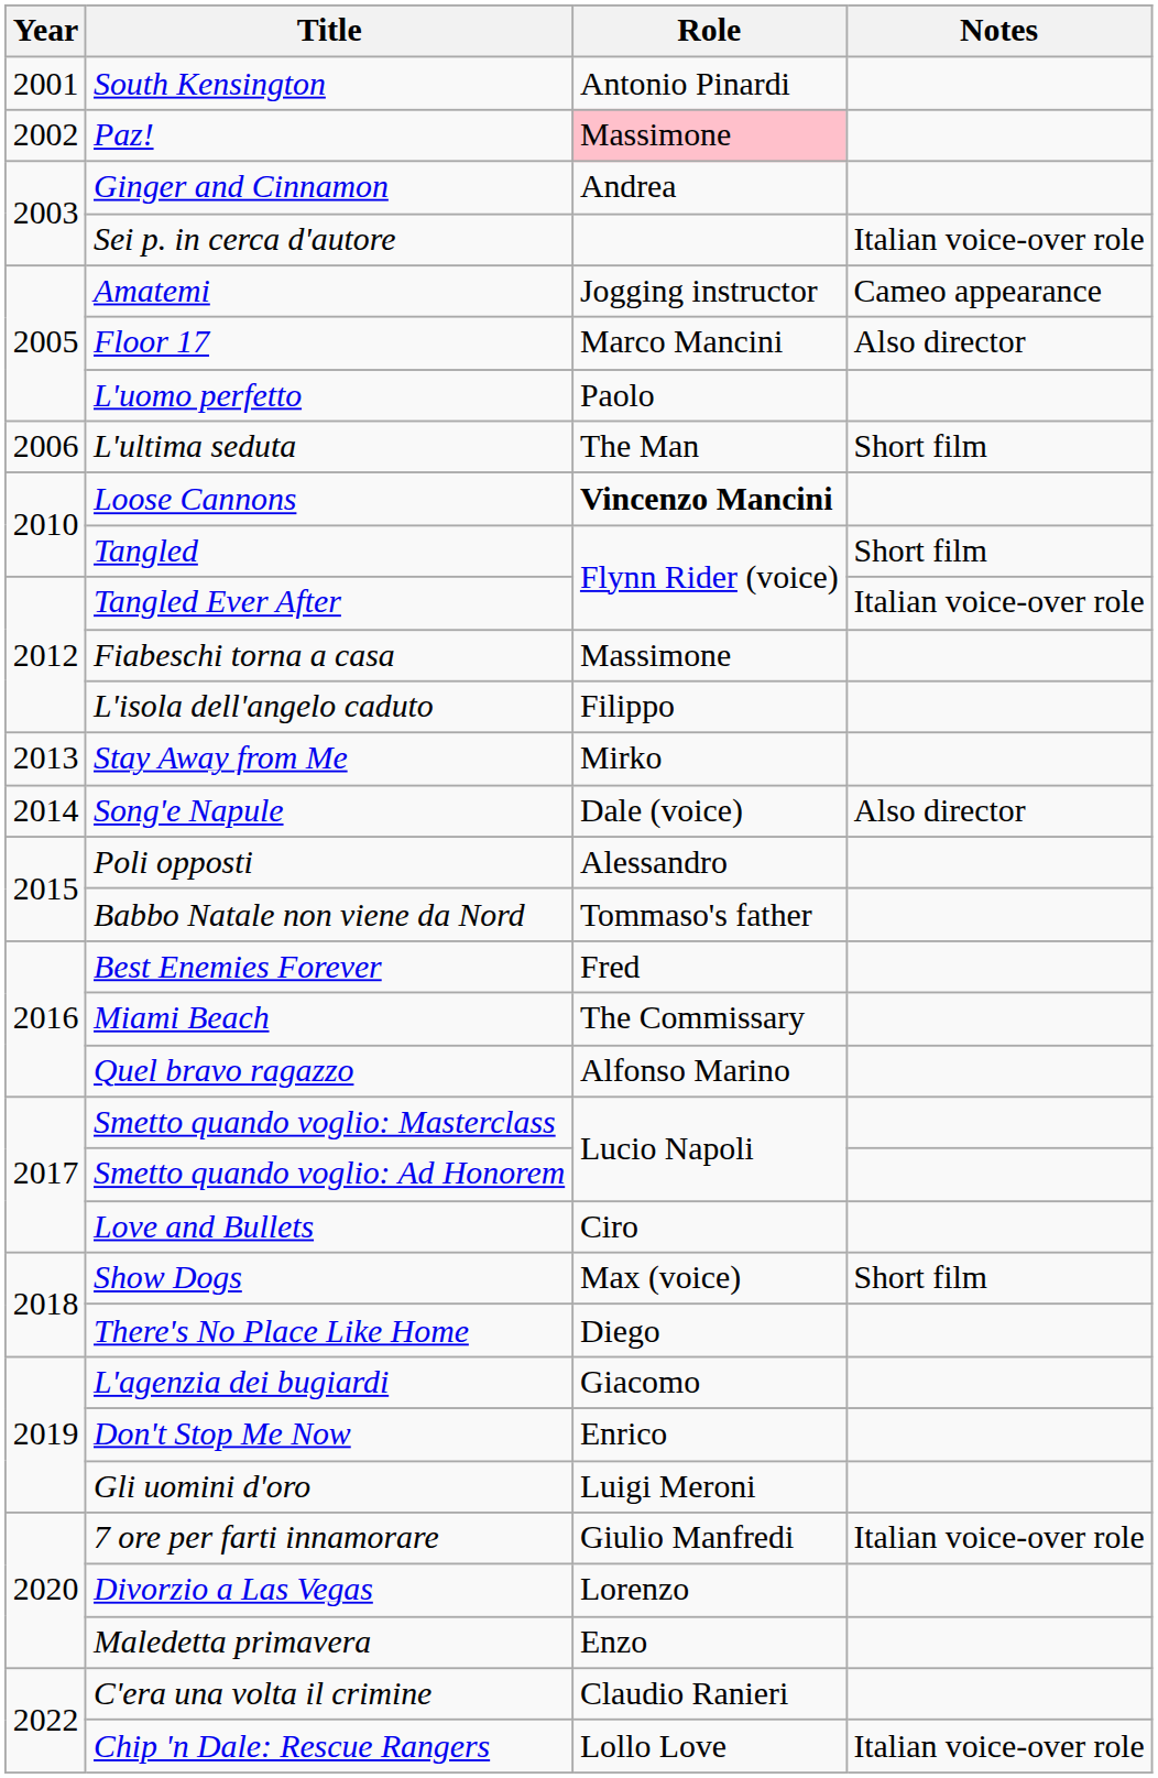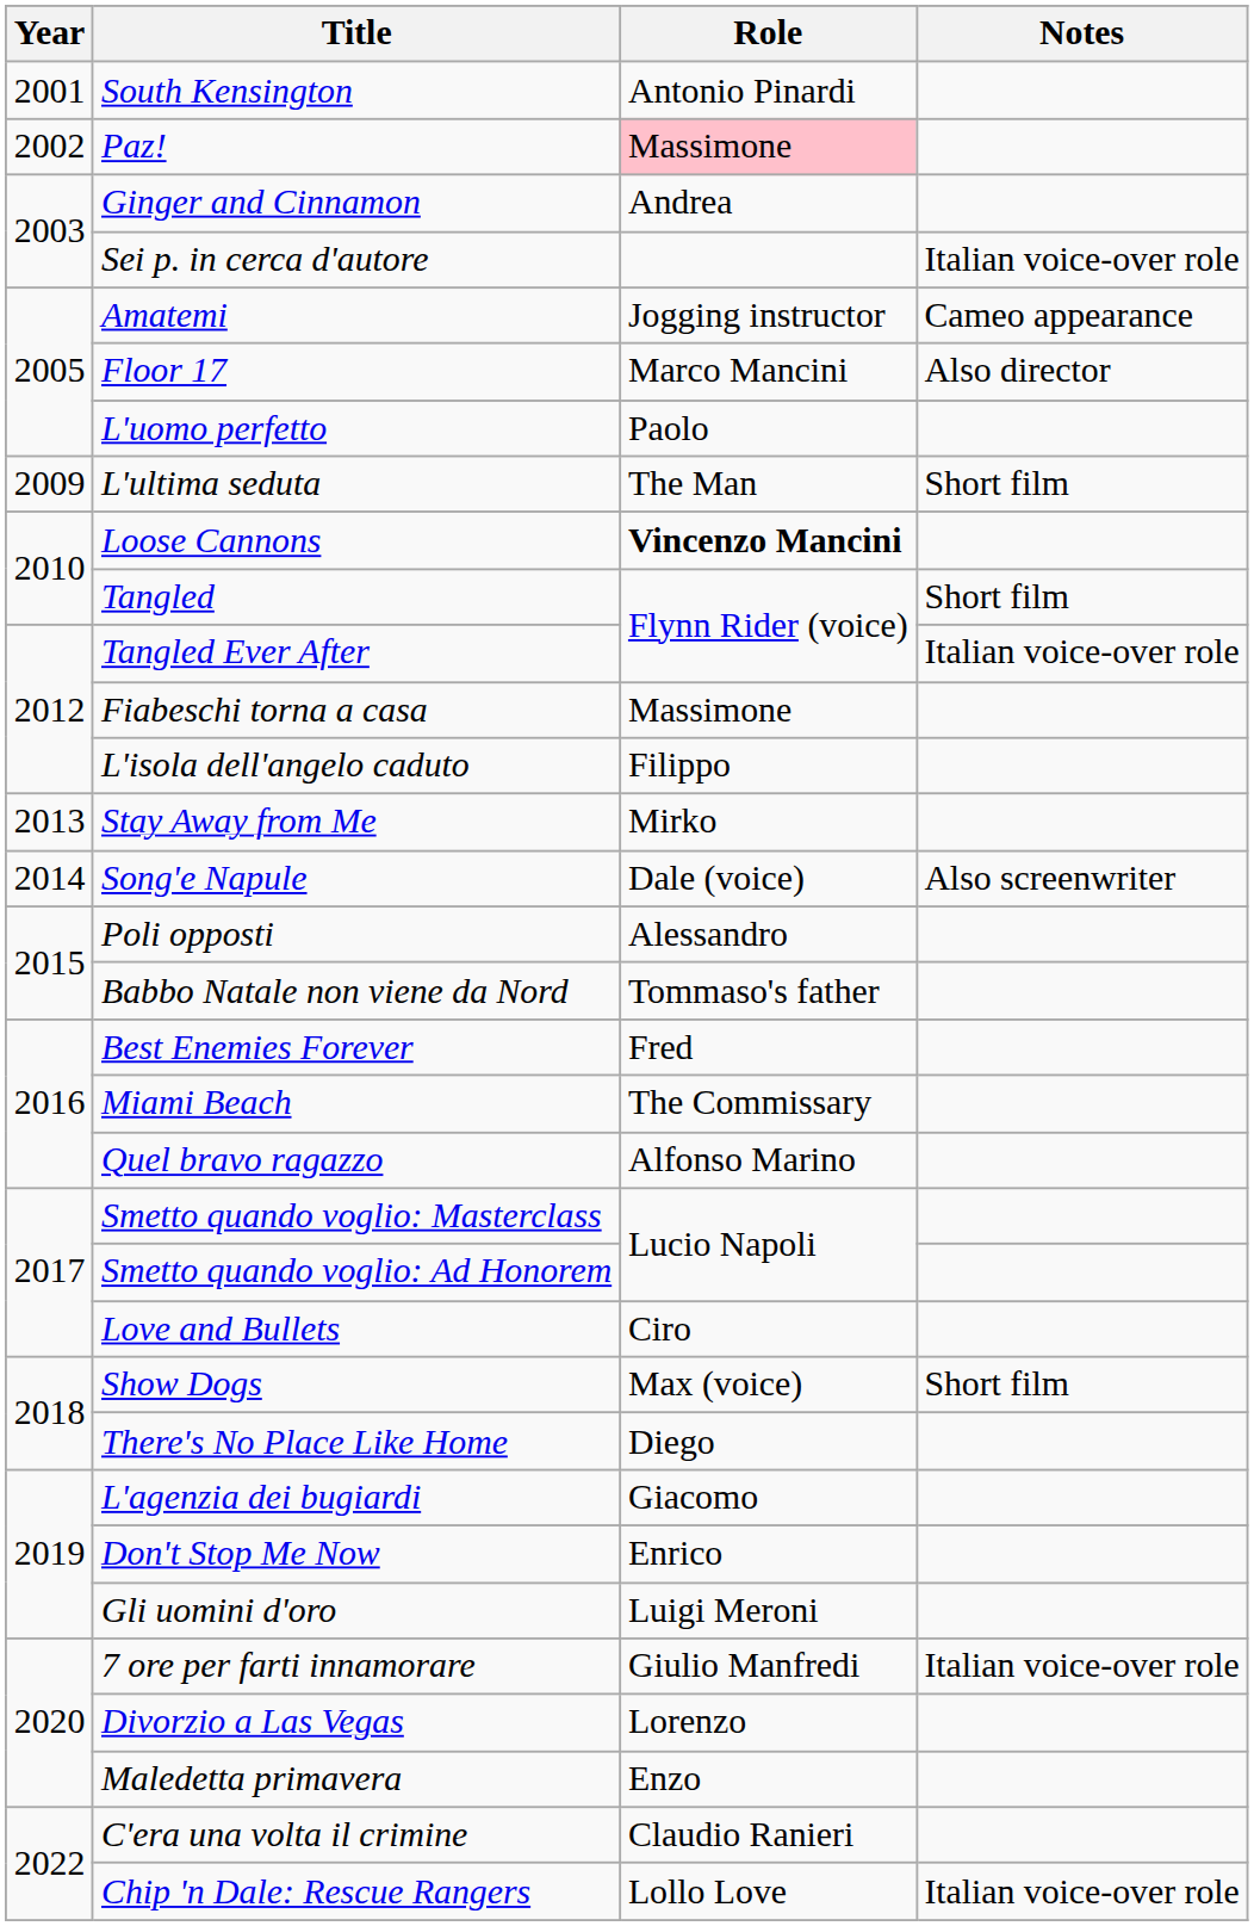L'ultima seduta | Year: 2006 -> 2009
Song'e Napule | Notes: Also director -> Also screenwriter
